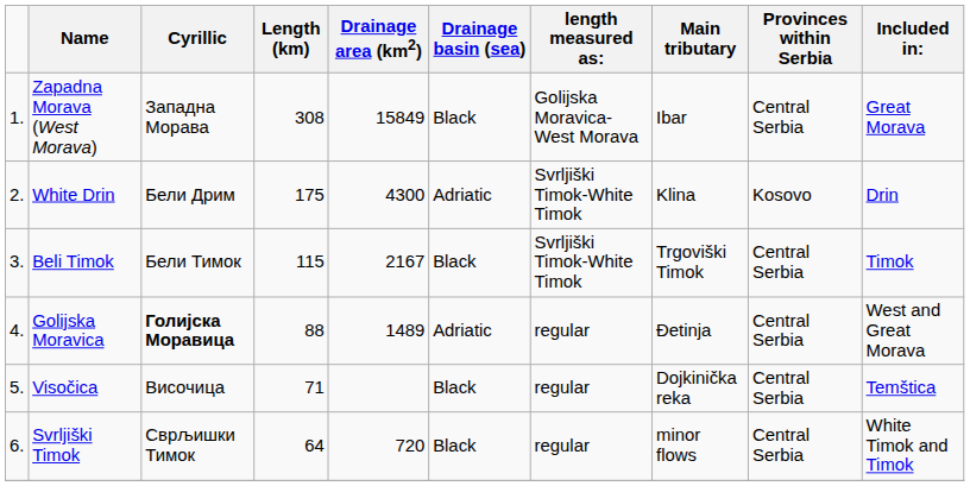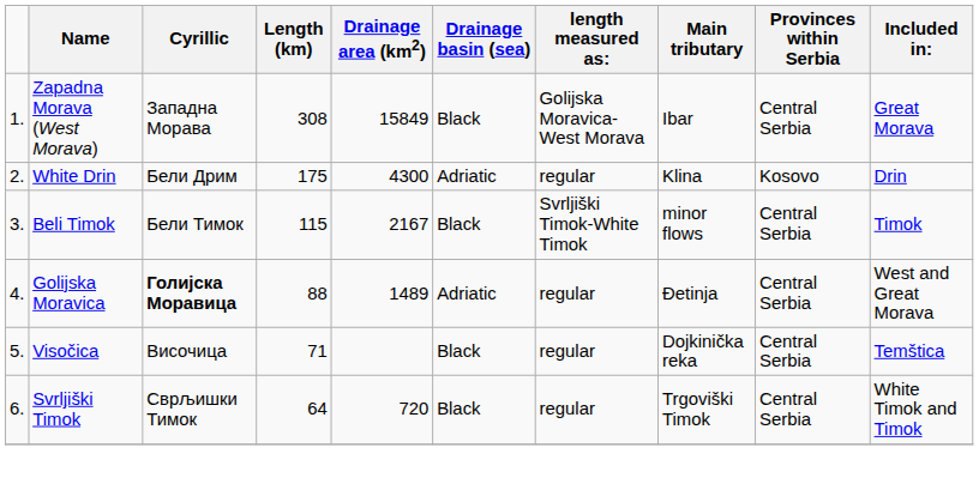White Drin | length measured as:: Svrljiški Timok-White Timok -> regular
Beli Timok | Main tributary: Trgoviški Timok -> minor flows
Svrljiški Timok | Main tributary: minor flows -> Trgoviški Timok
